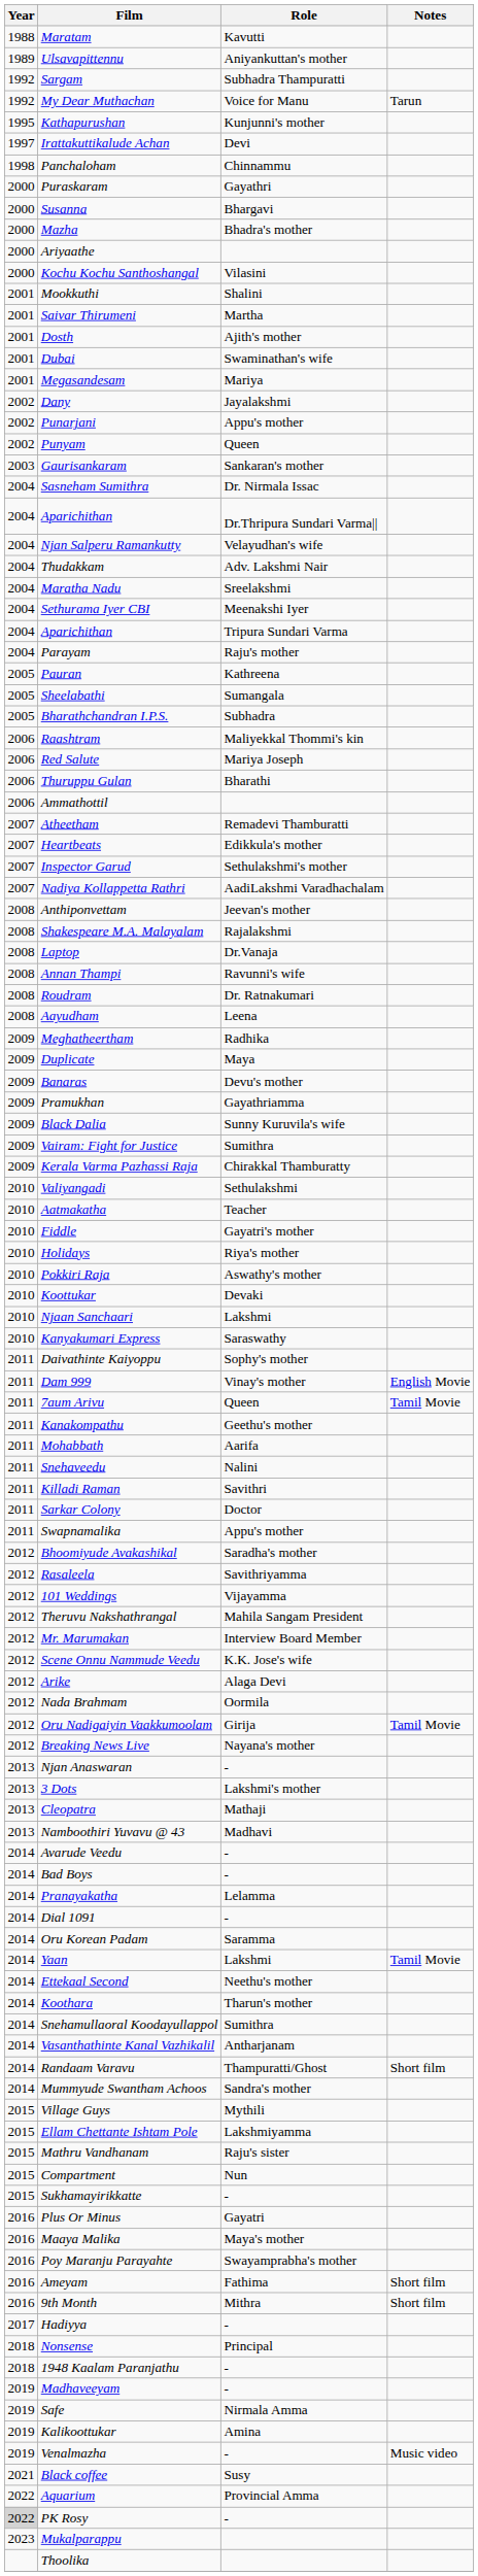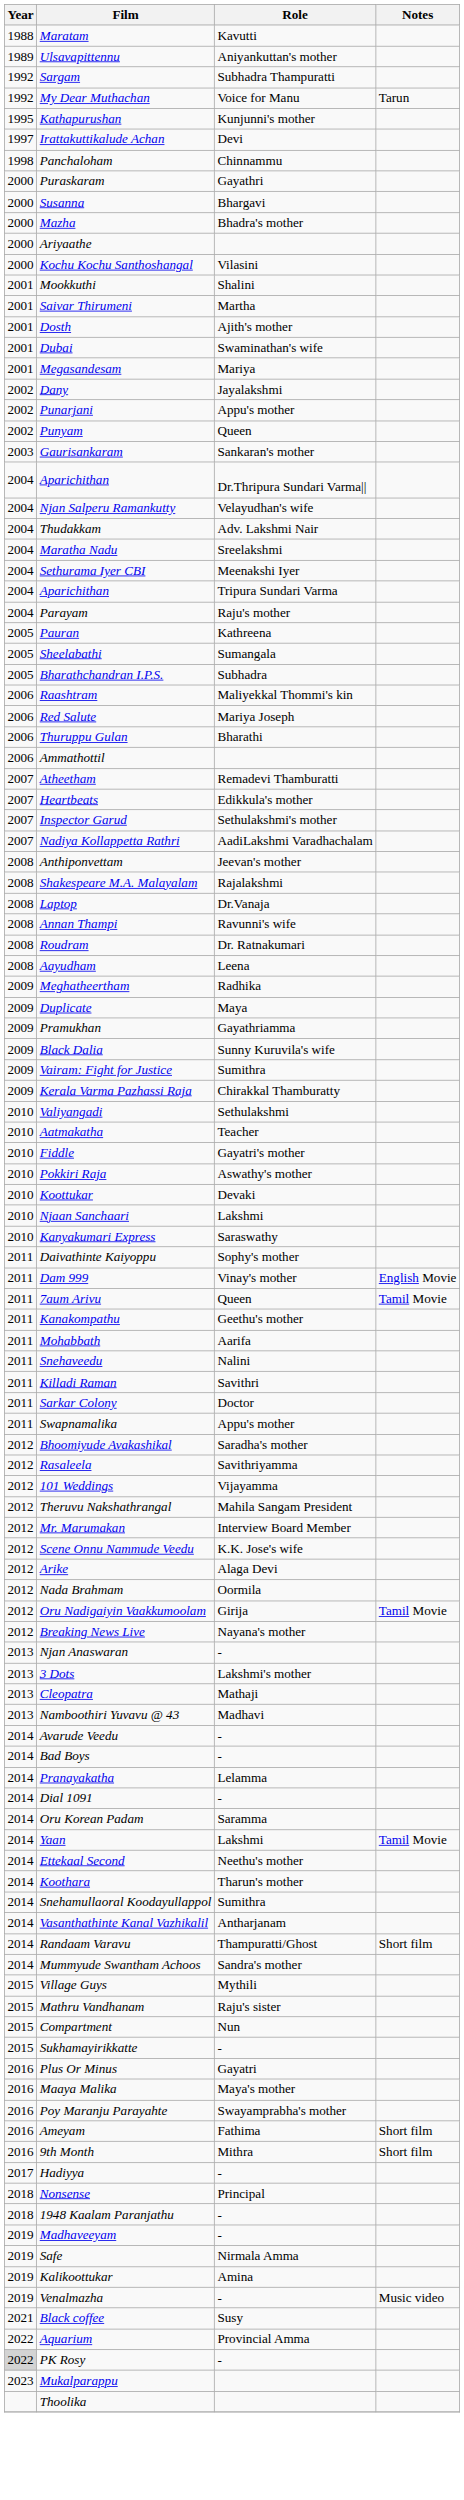- row: 2004 | Sasneham Sumithra | Dr. Nirmala Issac
- row: 2009 | Banaras | Devu's mother
- row: 2010 | Holidays | Riya's mother
- row: 2015 | Ellam Chettante Ishtam Pole | Lakshmiyamma
